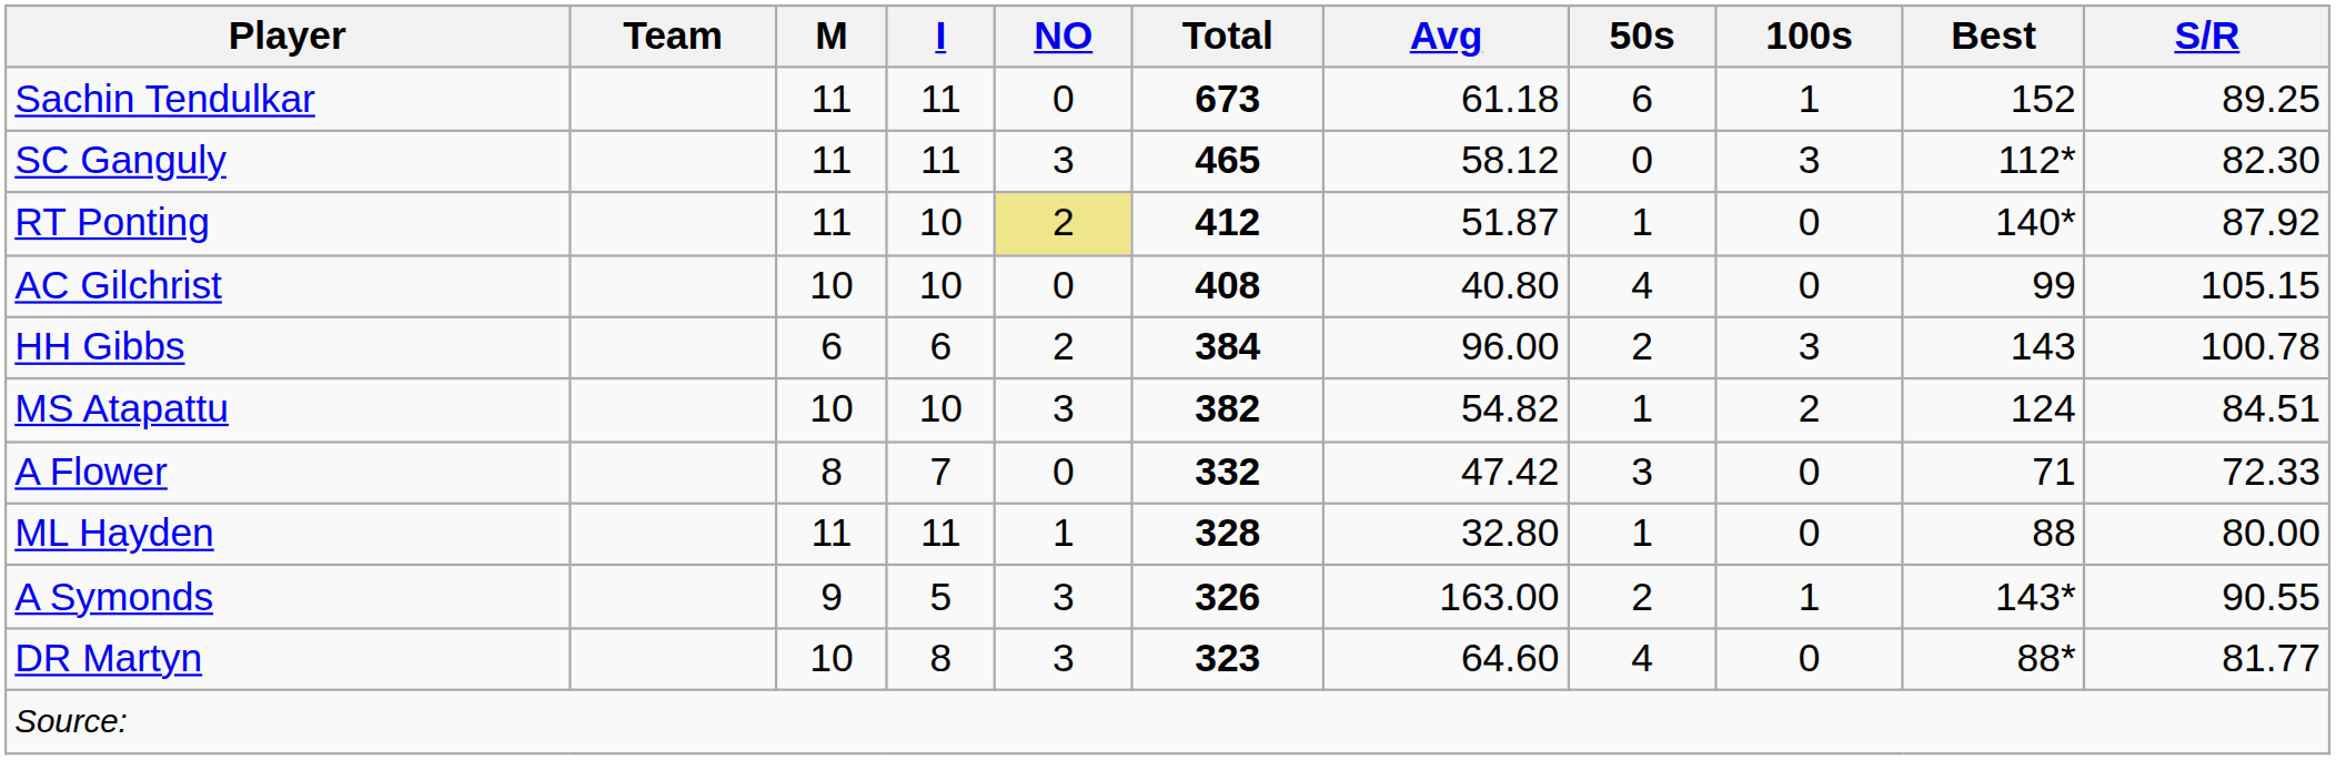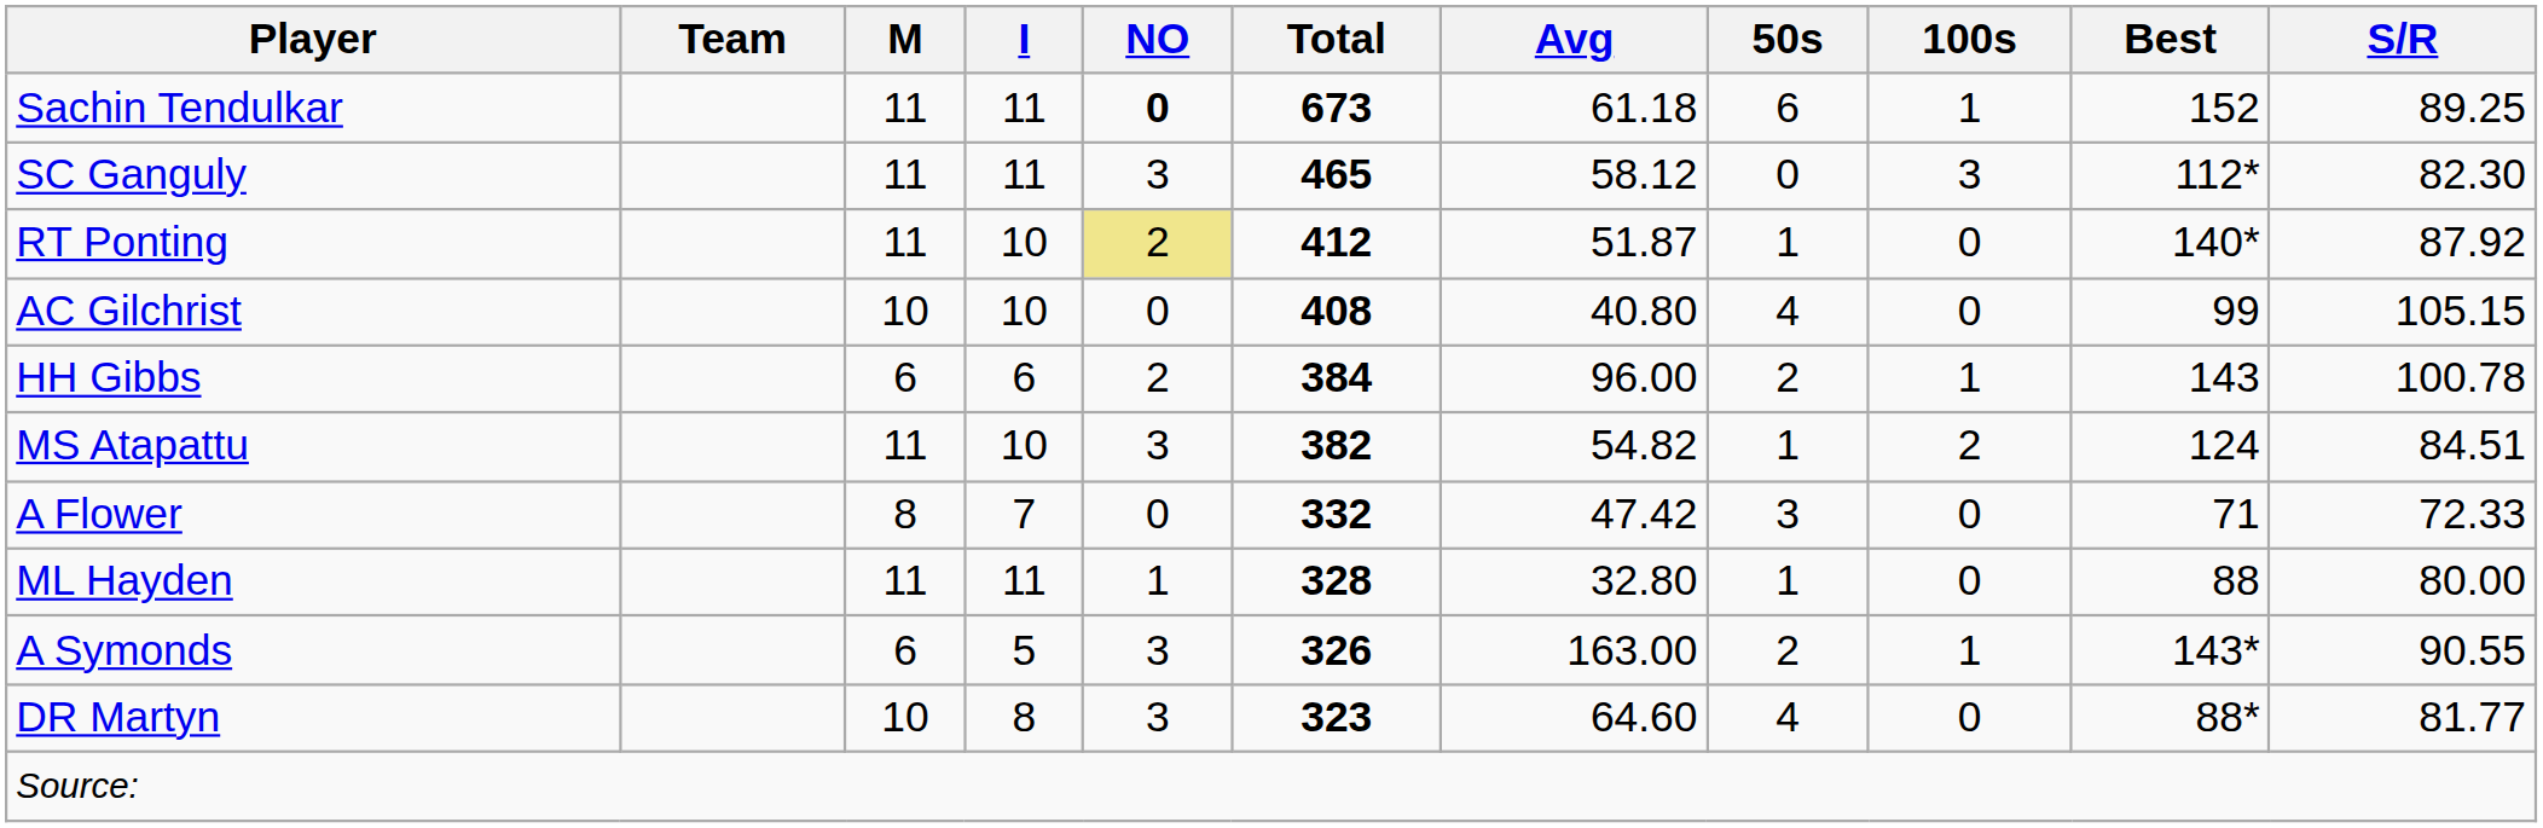Sachin Tendulkar | NO: normal -> bold
HH Gibbs | 100s: 3 -> 1
MS Atapattu | M: 10 -> 11
A Symonds | M: 9 -> 6
